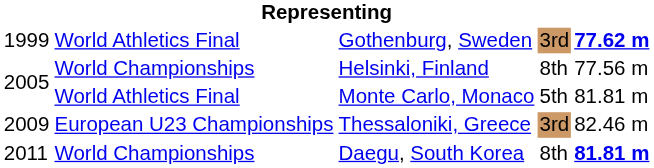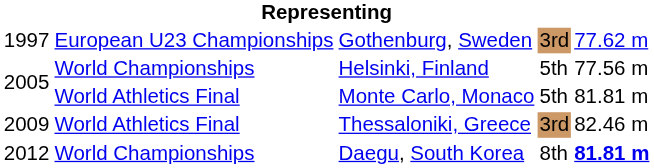Gothenburg, Sweden | column 1: 1999 -> 1997
Gothenburg, Sweden | column 2: World Athletics Final -> European U23 Championships
Gothenburg, Sweden | column 5: bold -> normal
Helsinki, Finland | column 4: 8th -> 5th
Thessaloniki, Greece | column 2: European U23 Championships -> World Athletics Final
Daegu, South Korea | column 1: 2011 -> 2012
